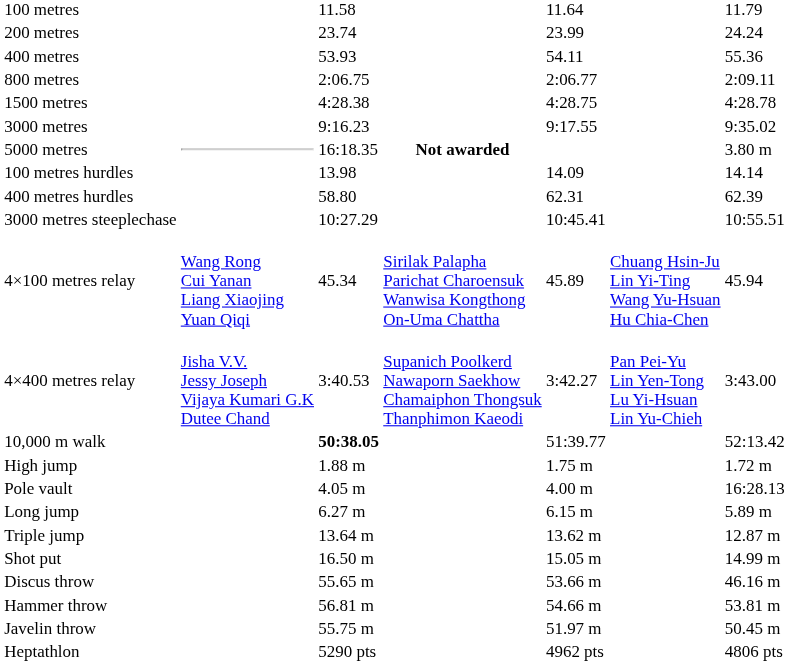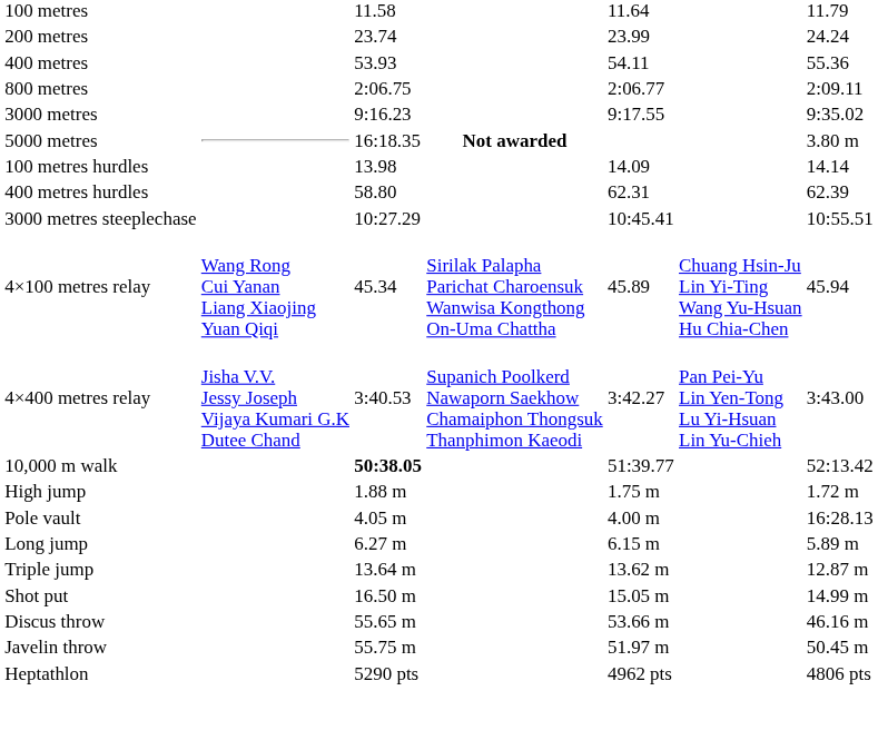- row: 1500 metres | 4:28.38 | 4:28.75 | 4:28.78
- row: Hammer throw | 56.81 m | 54.66 m | 53.81 m
